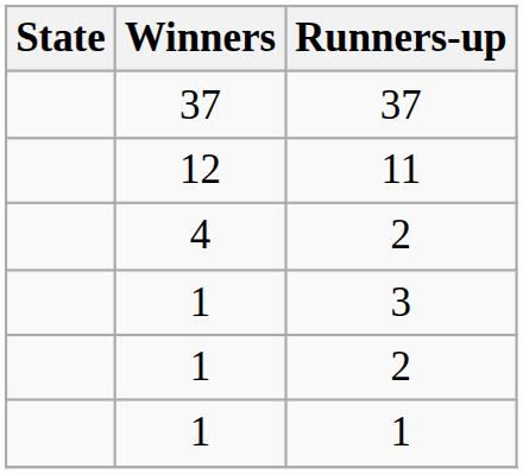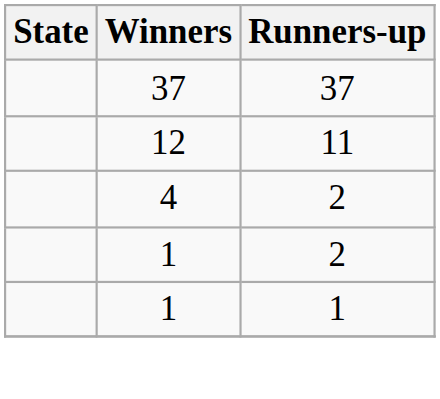- row: 1 | 3
